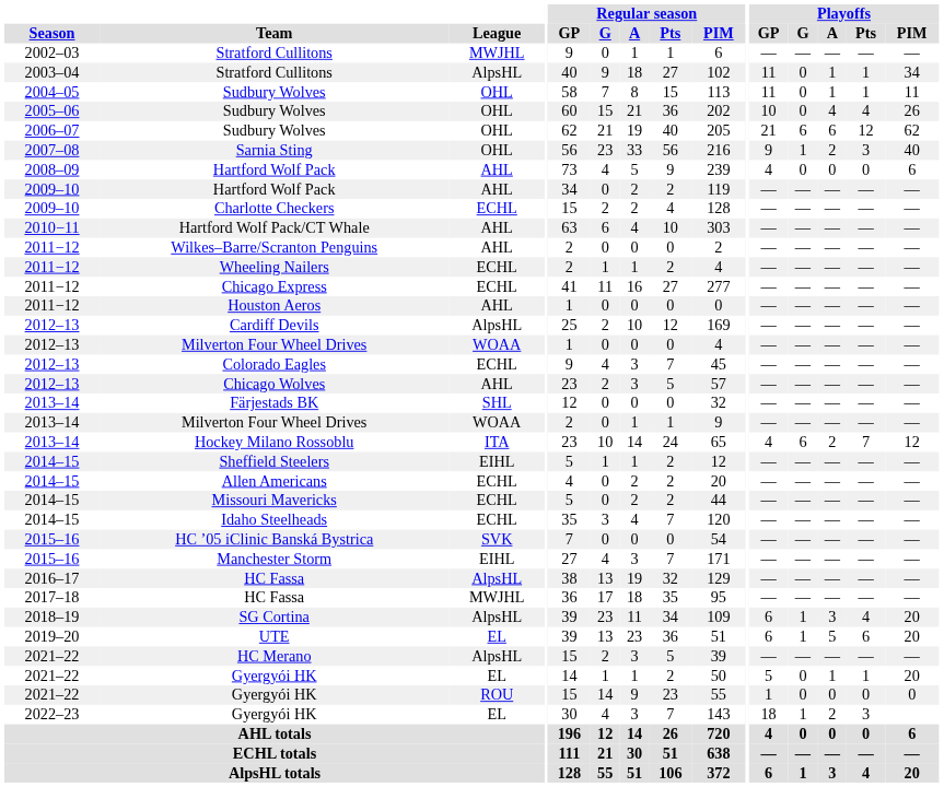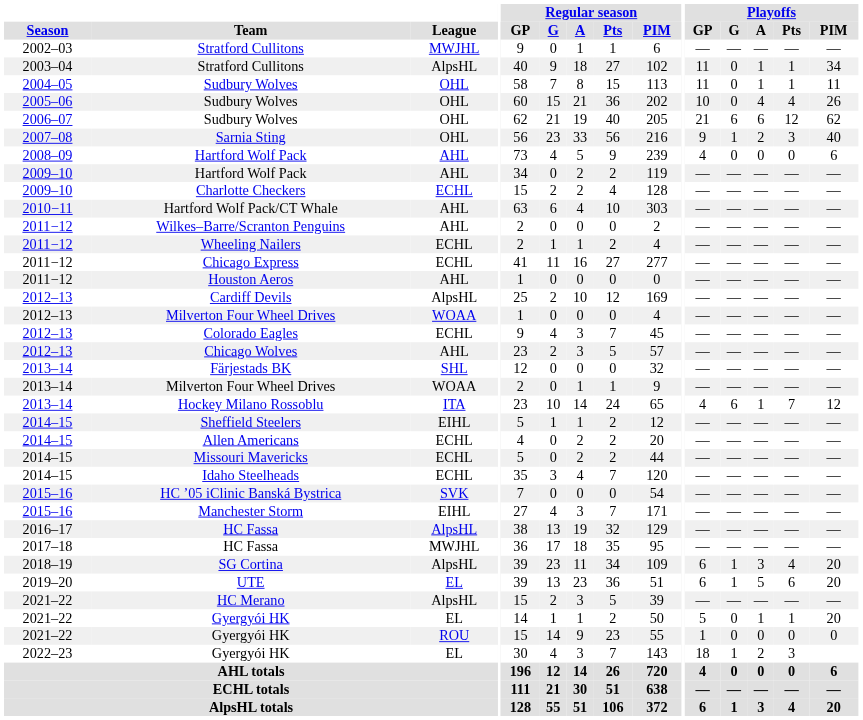Hockey Milano Rossoblu | Playoffs / A: 2 -> 1
